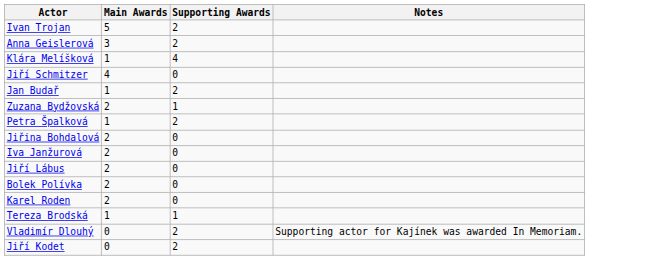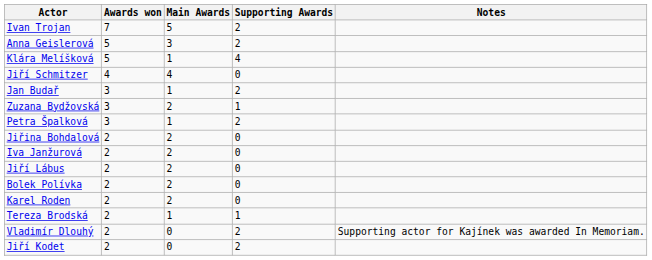+ column: Awards won | 7 | 5 | 5 | 4 | 3 | 3 | 3 | 2 | 2 | 2 | 2 | 2 | 2 | 2 | 2
